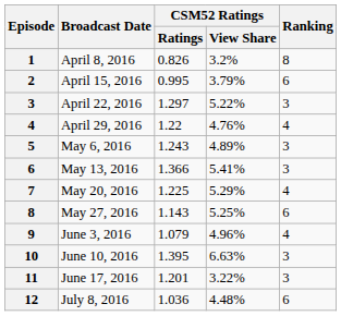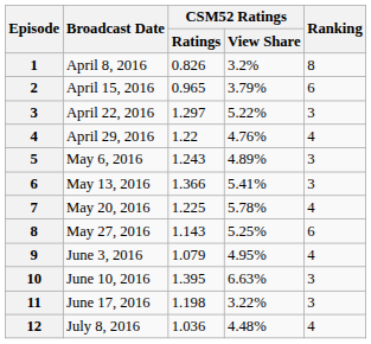April 15, 2016 | CSM52 Ratings / Ratings: 0.995 -> 0.965
May 20, 2016 | CSM52 Ratings / View Share: 5.29% -> 5.78%
June 3, 2016 | CSM52 Ratings / View Share: 4.96% -> 4.95%
June 17, 2016 | CSM52 Ratings / Ratings: 1.201 -> 1.198
July 8, 2016 | Ranking: 6 -> 4
